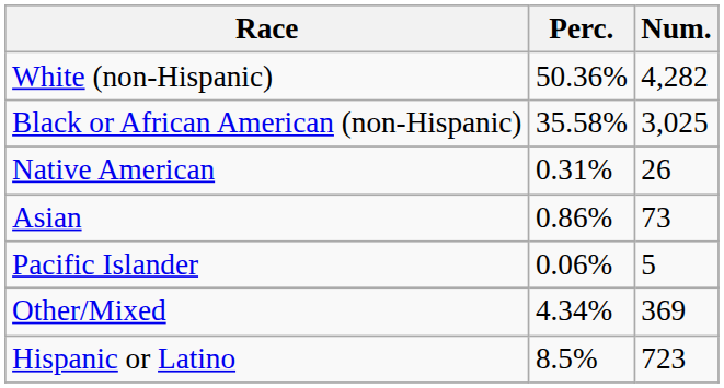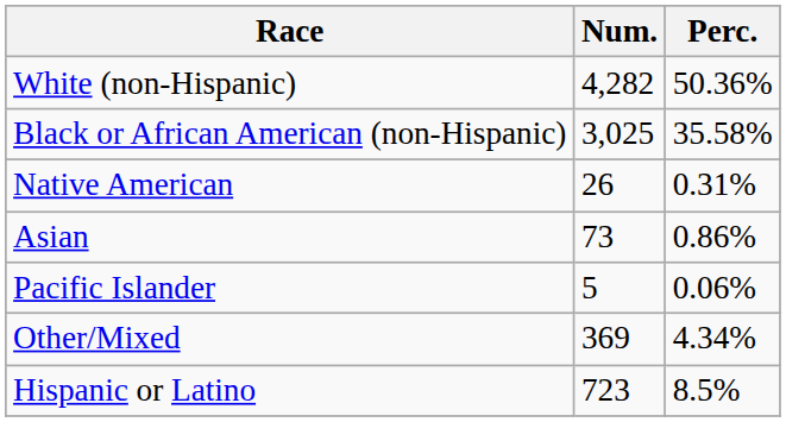columns swapped: Num. <-> Perc.
